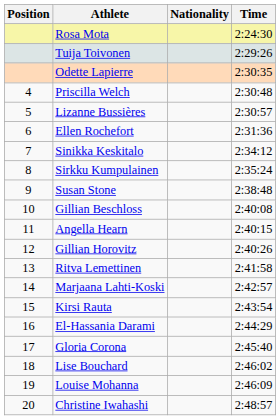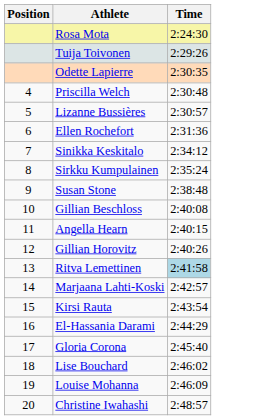- column: Nationality
Ritva Lemettinen | Time: no background -> lightblue background
